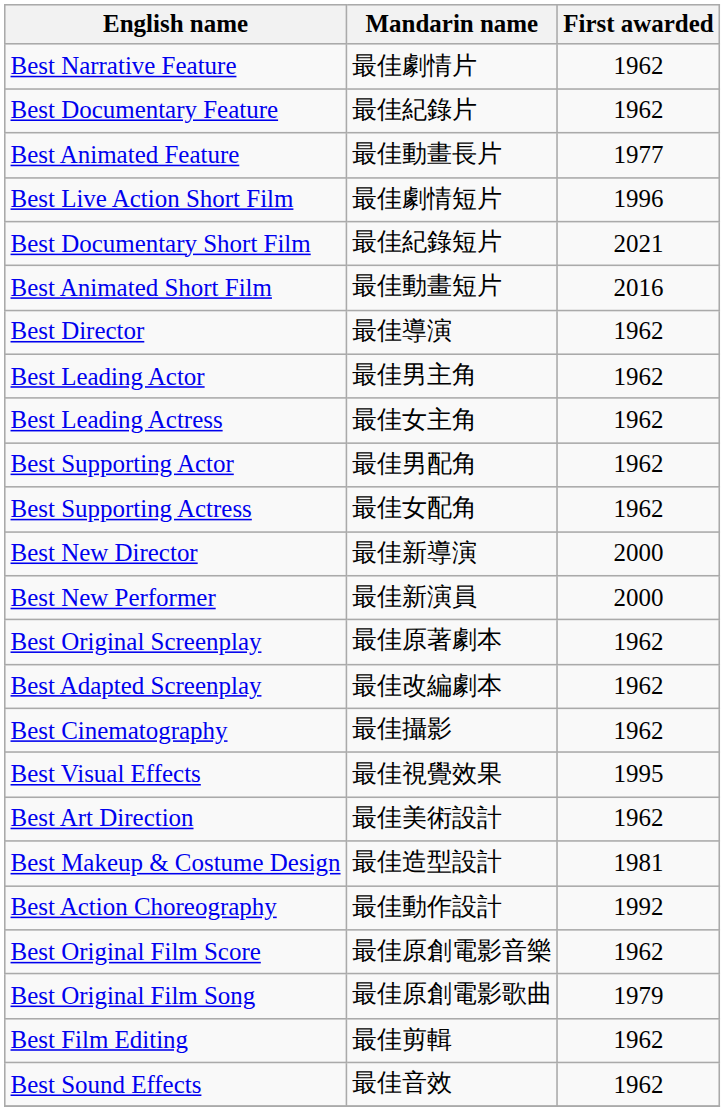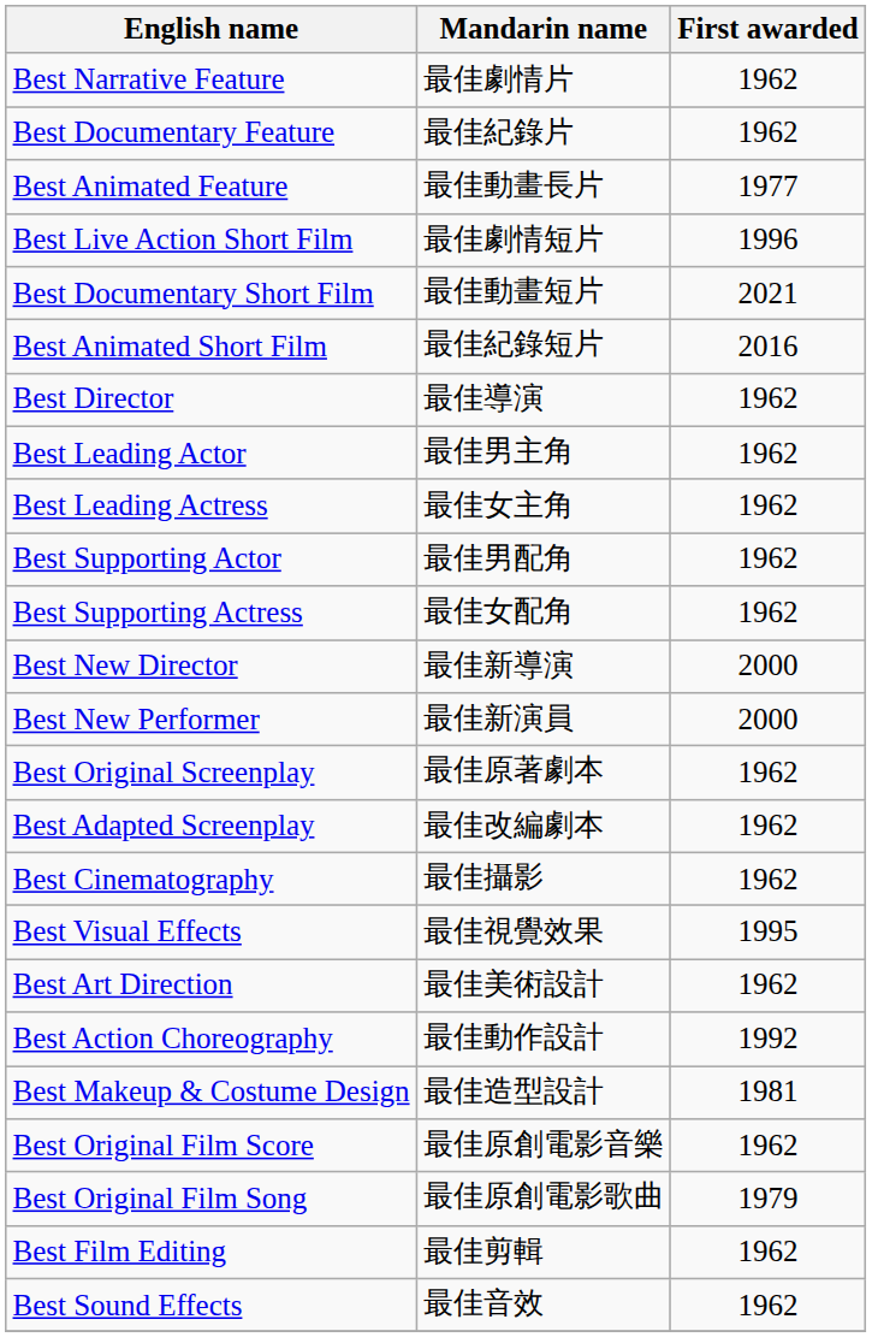Best Documentary Short Film | Mandarin name: 最佳紀錄短片 -> 最佳動畫短片
Best Animated Short Film | Mandarin name: 最佳動畫短片 -> 最佳紀錄短片
rows swapped: Best Makeup & Costume Design <-> Best Action Choreography
